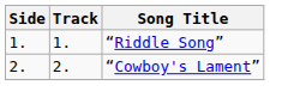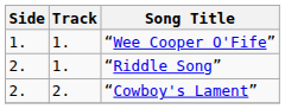+ row: 1. | 1. | “Wee Cooper O'Fife”
“Riddle Song” | Side: 1. -> 2.
